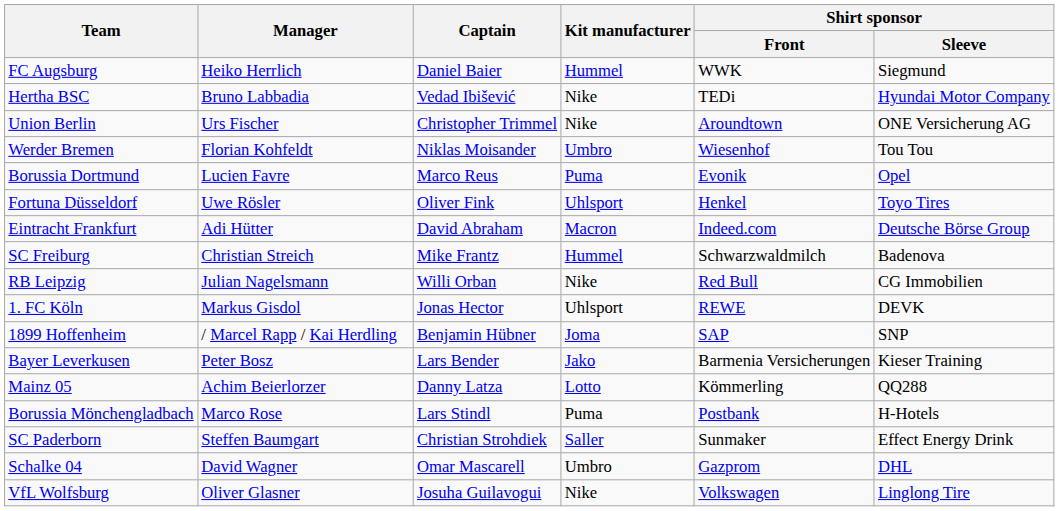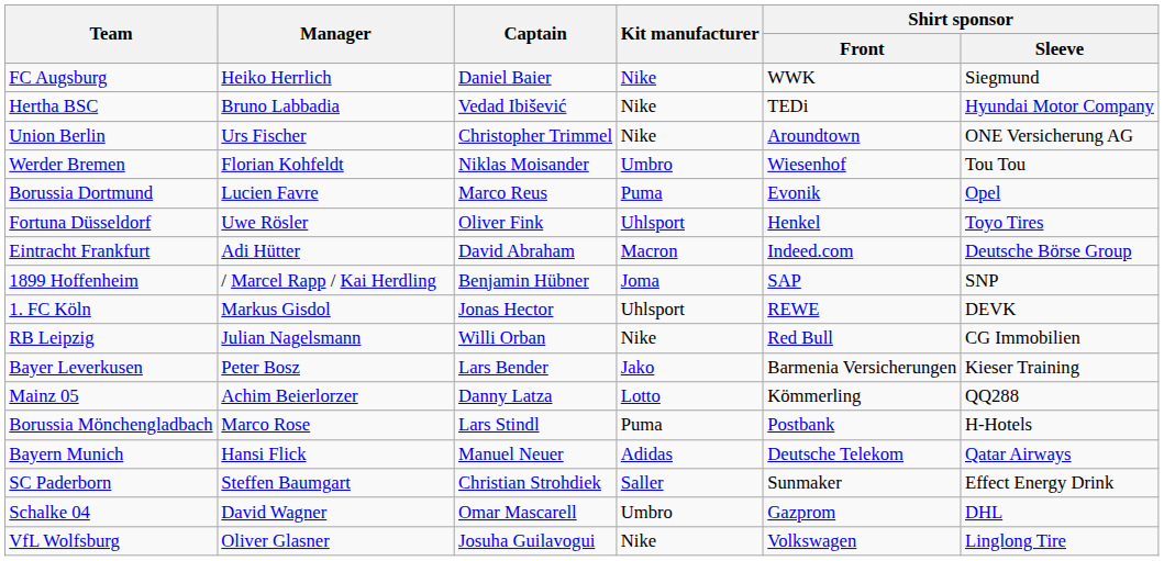FC Augsburg | Kit manufacturer: Hummel -> Nike
- row: SC Freiburg | Christian Streich | Mike Frantz | Hummel | Schwarzwaldmilch | Badenova
rows swapped: 1899 Hoffenheim <-> RB Leipzig
+ row: Bayern Munich | Hansi Flick | Manuel Neuer | Adidas | Deutsche Telekom | Qatar Airways
